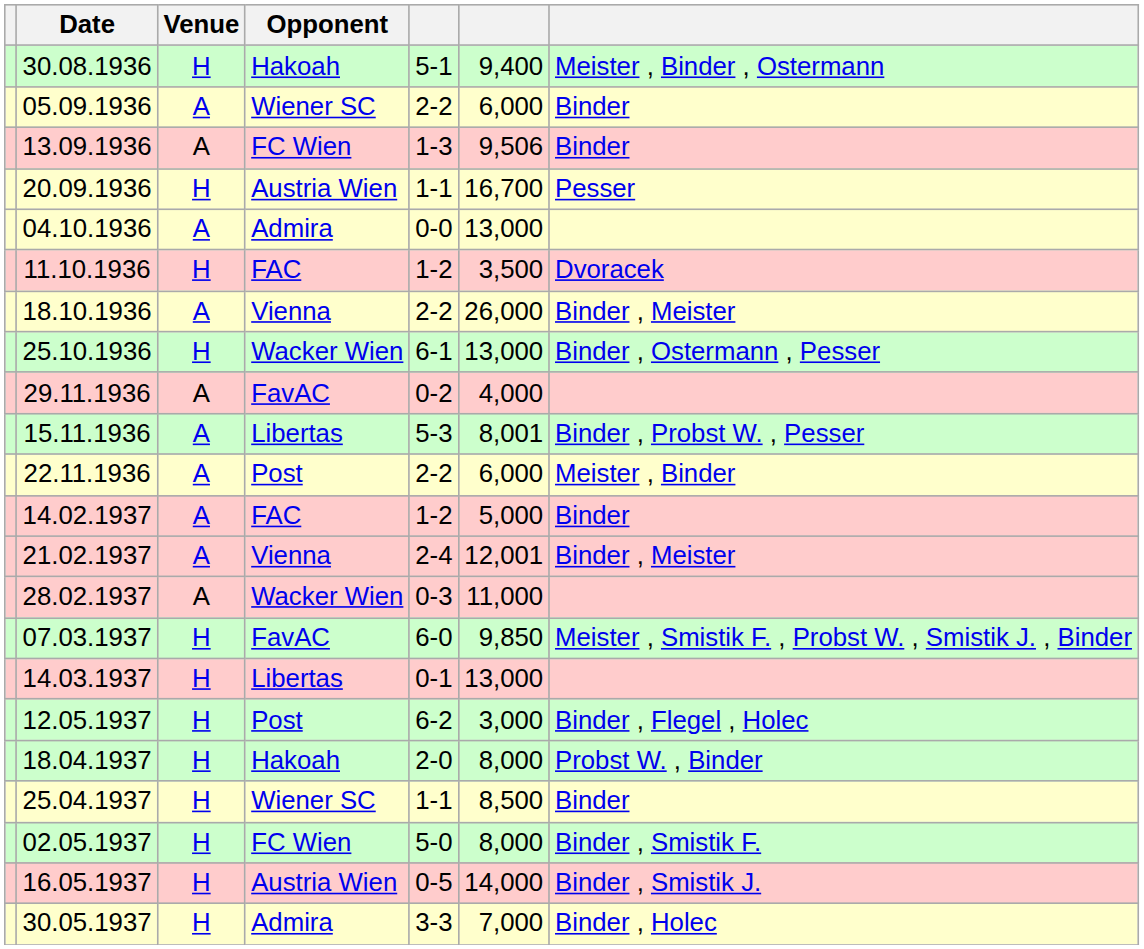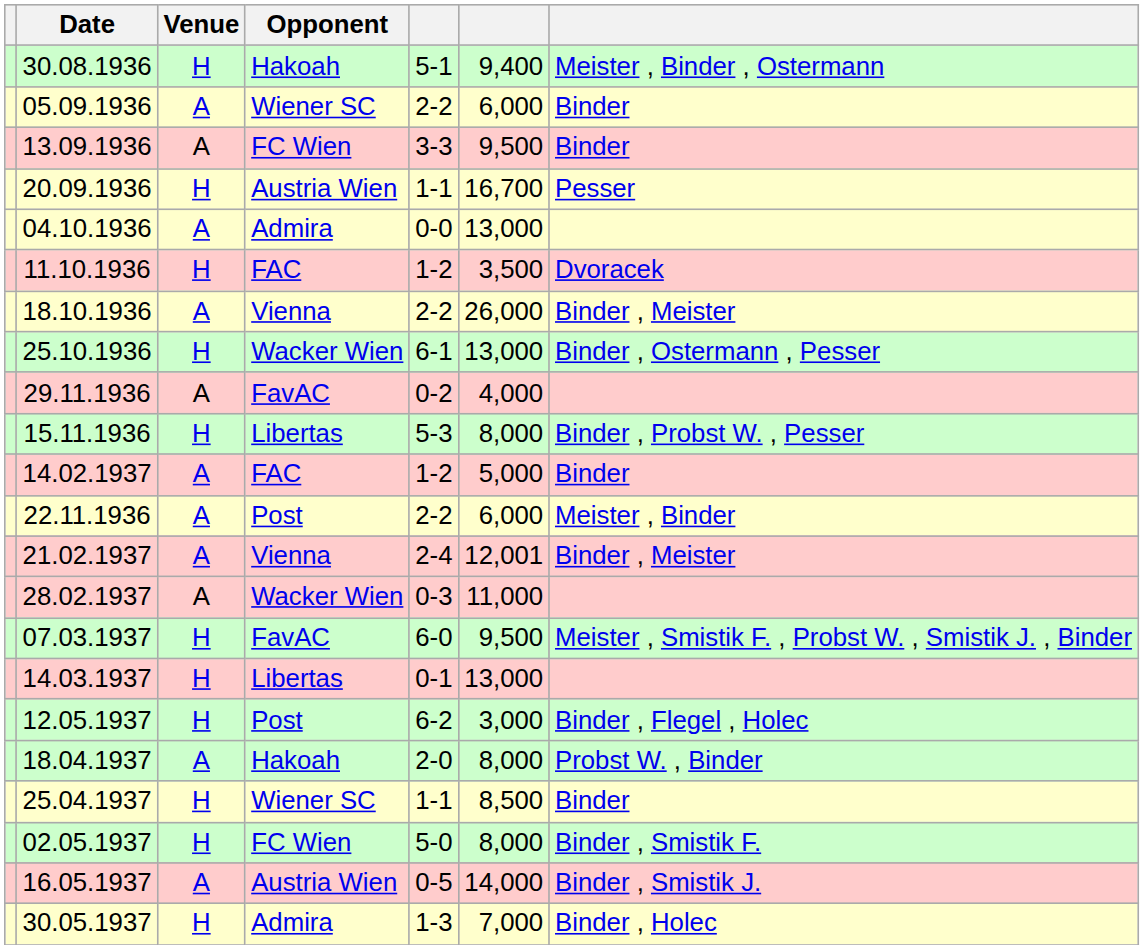13.09.1936 | column 5: 1-3 -> 3-3
13.09.1936 | column 6: 9,506 -> 9,500
15.11.1936 | Venue: A -> H
15.11.1936 | column 6: 8,001 -> 8,000
rows swapped: 22.11.1936 <-> 14.02.1937
07.03.1937 | column 6: 9,850 -> 9,500
18.04.1937 | Venue: H -> A
16.05.1937 | Venue: H -> A
30.05.1937 | column 5: 3-3 -> 1-3
